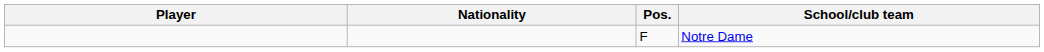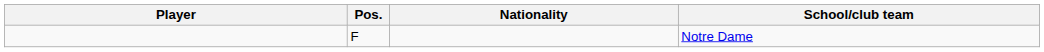columns swapped: Pos. <-> Nationality
